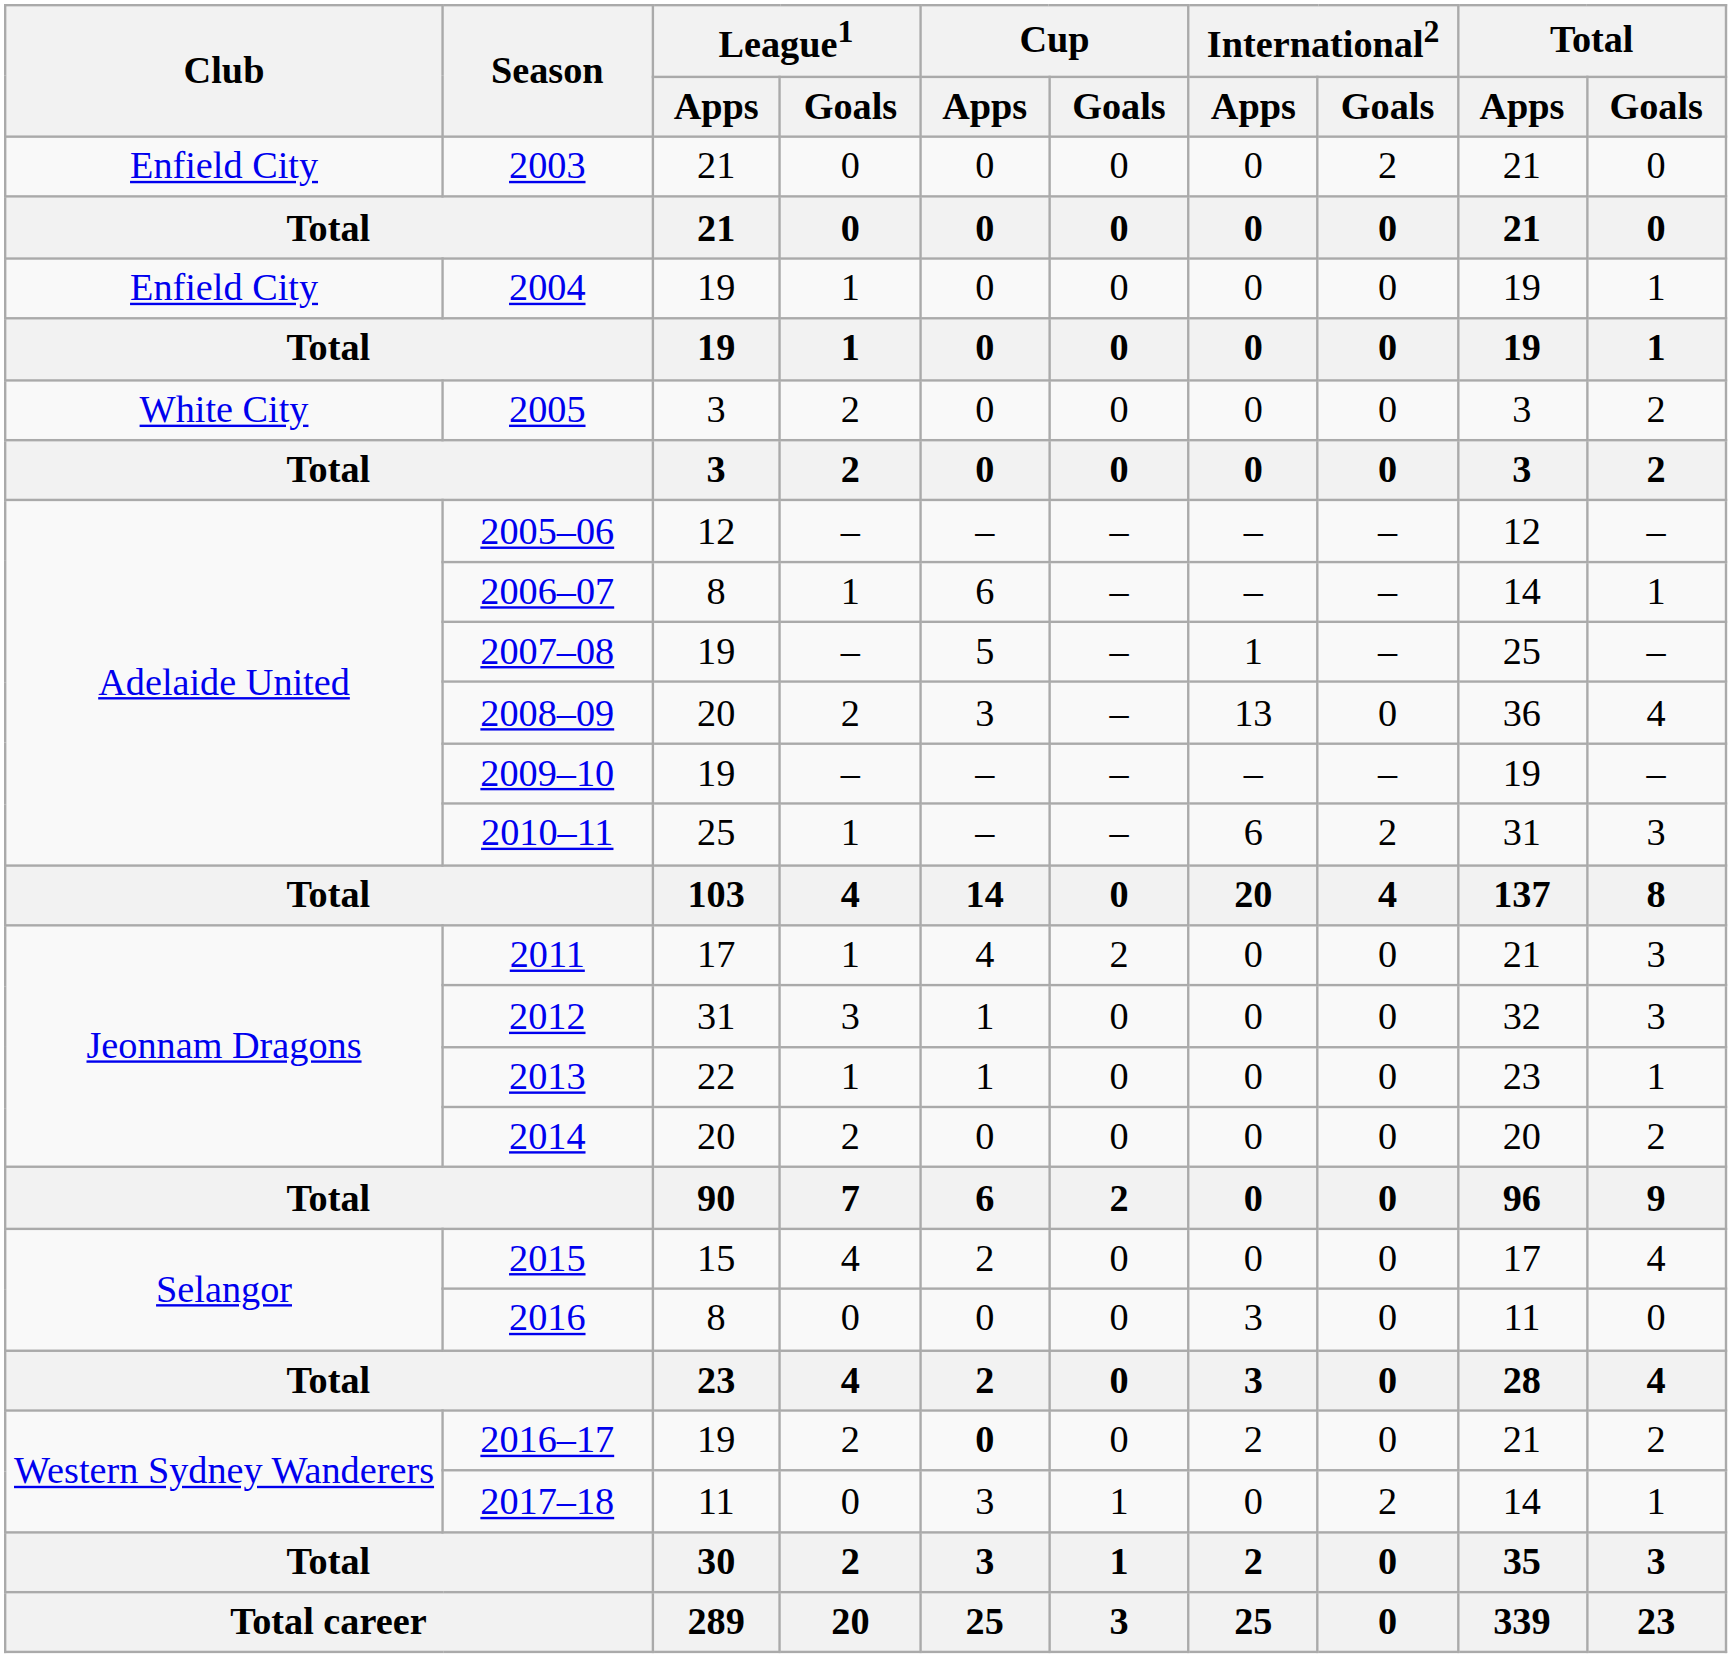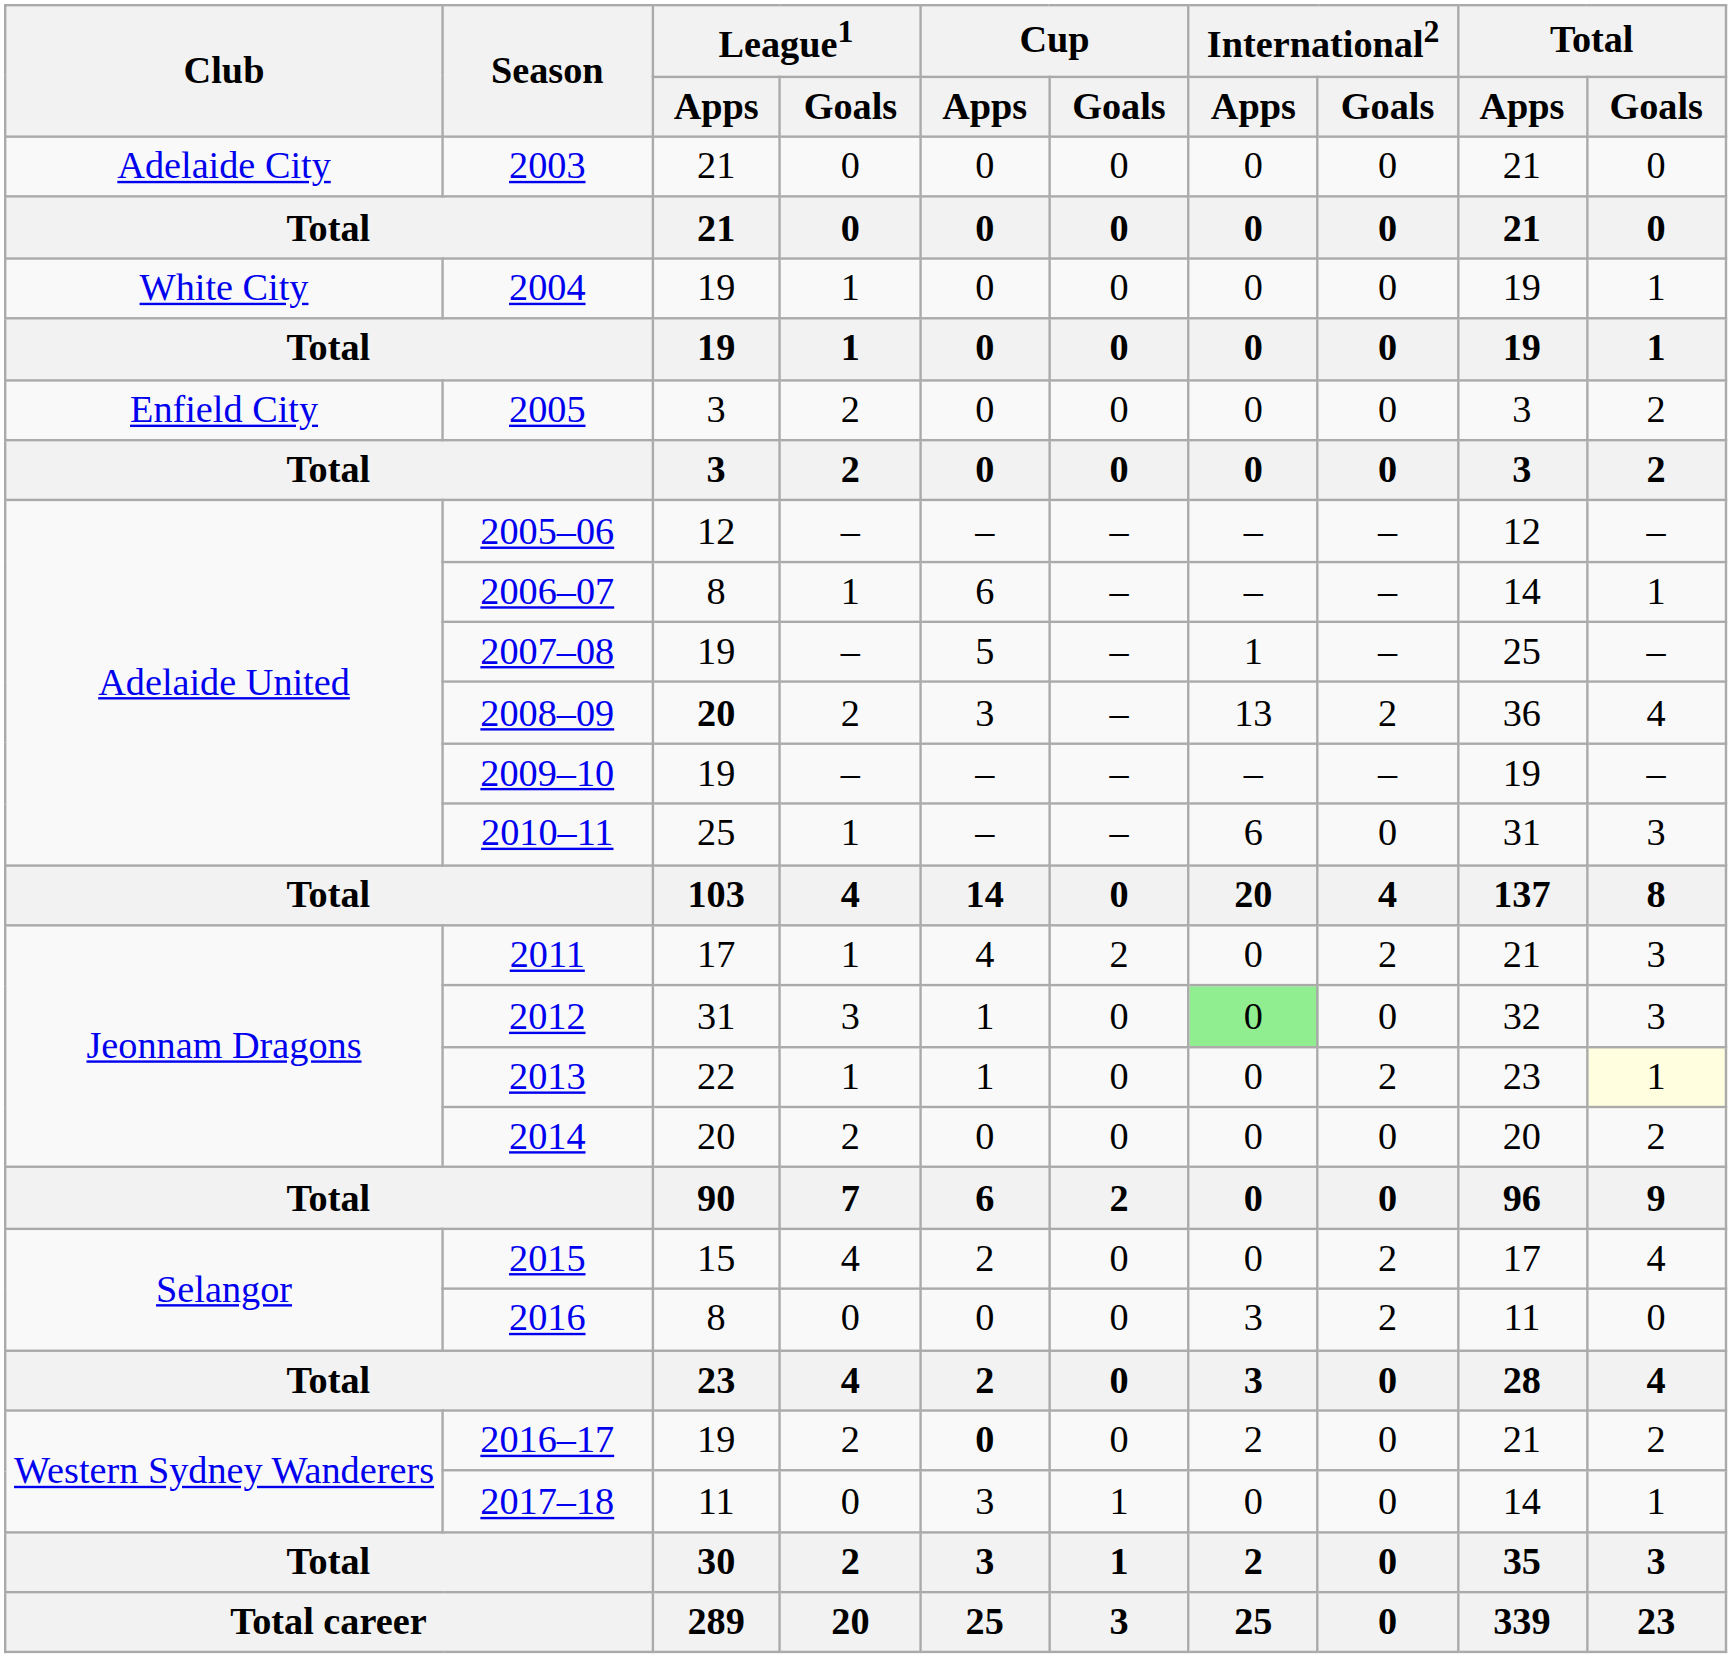2003 | Club: Enfield City -> Adelaide City
2003 | International2 / Goals: 2 -> 0
2004 | Club: Enfield City -> White City
2005 | Club: White City -> Enfield City
2008–09 | League1 / Apps: normal -> bold
2008–09 | International2 / Goals: 0 -> 2
2010–11 | International2 / Goals: 2 -> 0
2011 | International2 / Goals: 0 -> 2
2012 | International2 / Apps: no background -> lightgreen background
2013 | International2 / Goals: 0 -> 2
2013 | Total / Goals: no background -> lightyellow background
2015 | International2 / Goals: 0 -> 2
2016 | International2 / Goals: 0 -> 2
2017–18 | International2 / Goals: 2 -> 0
